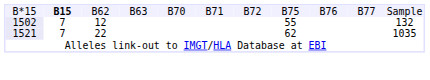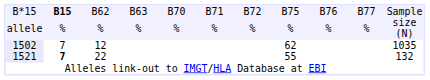+ row: allele | % | % | % | % | % | % | % | % | % | size (N)
1502 | column 8: 55 -> 62
1502 | column 11: 132 -> 1035
1521 | column 2: normal -> bold
1521 | column 8: 62 -> 55
1521 | column 11: 1035 -> 132
